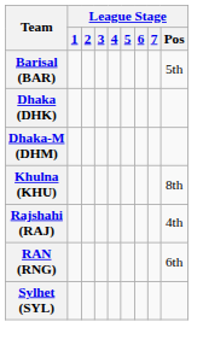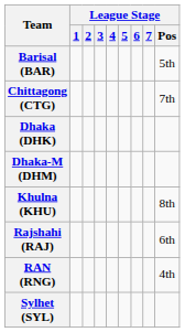+ row: Chittagong (CTG) | 7th
Rajshahi (RAJ) | League Stage / Pos: 4th -> 6th
RAN (RNG) | League Stage / Pos: 6th -> 4th
